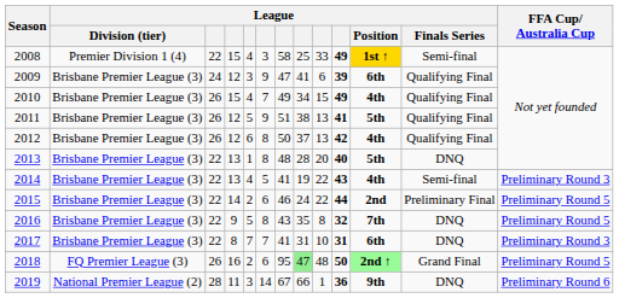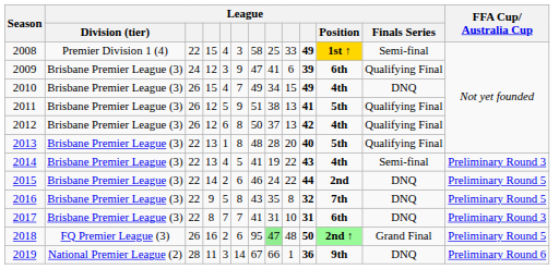2010 | League / Finals Series: Qualifying Final -> DNQ
2013 | League / Finals Series: DNQ -> Qualifying Final
2015 | League / Finals Series: Preliminary Final -> DNQ
